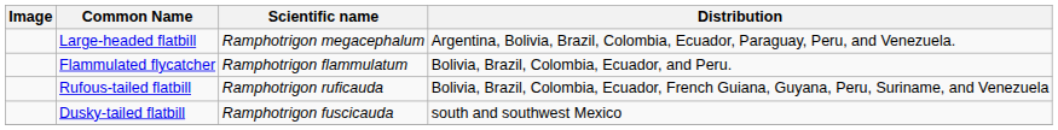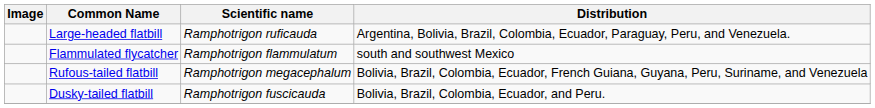Large-headed flatbill | Scientific name: Ramphotrigon megacephalum -> Ramphotrigon ruficauda
Flammulated flycatcher | Distribution: Bolivia, Brazil, Colombia, Ecuador, and Peru. -> south and southwest Mexico
Rufous-tailed flatbill | Scientific name: Ramphotrigon ruficauda -> Ramphotrigon megacephalum
Dusky-tailed flatbill | Distribution: south and southwest Mexico -> Bolivia, Brazil, Colombia, Ecuador, and Peru.
